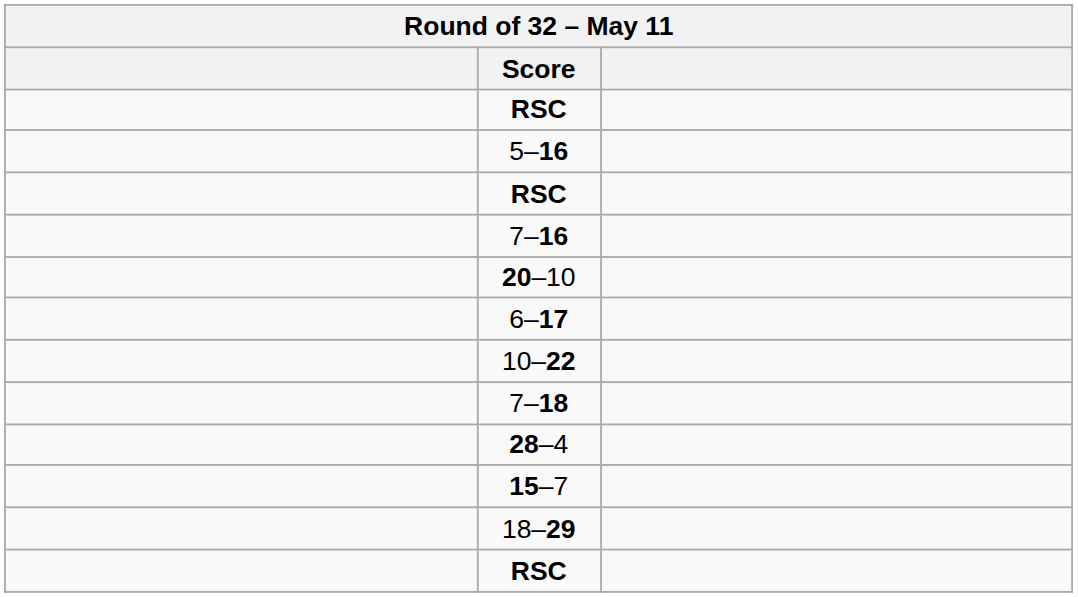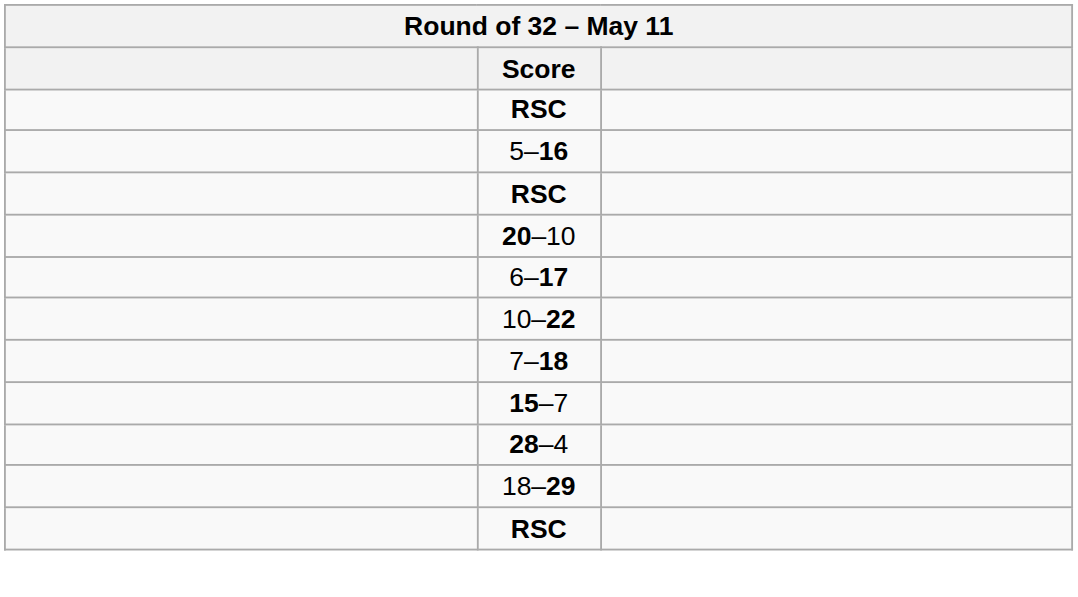- row: 7–16
rows swapped: 15–7 <-> 28–4
